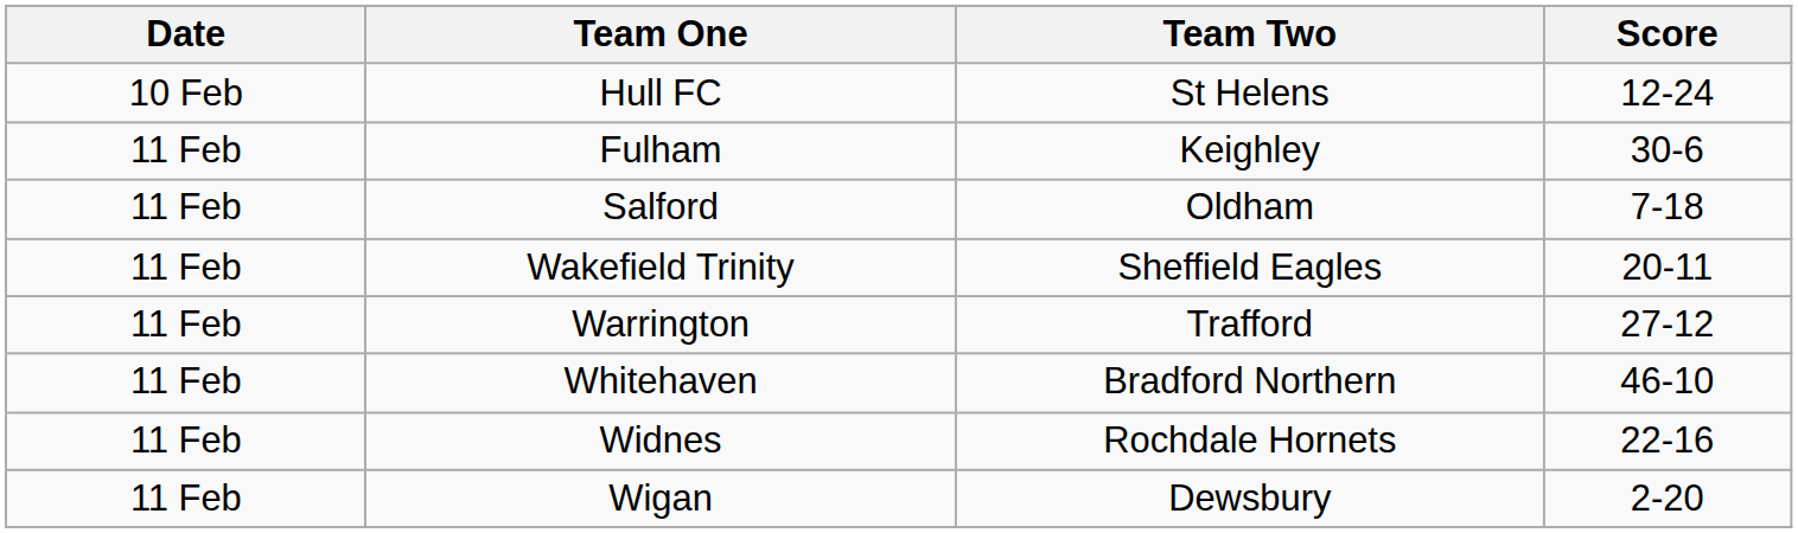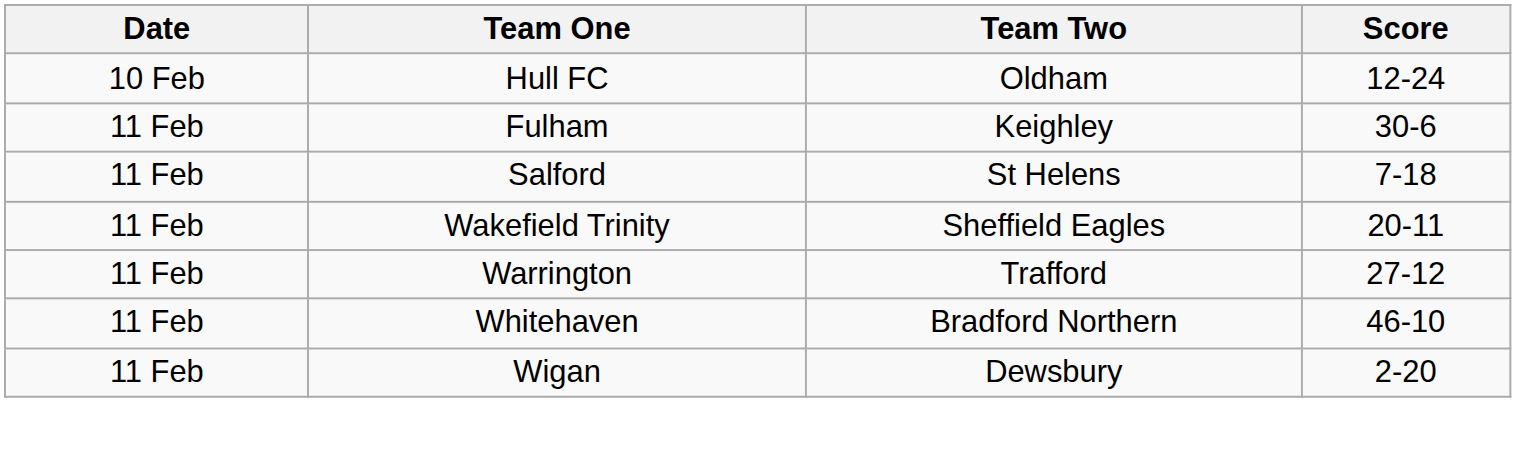Hull FC | Team Two: St Helens -> Oldham
Salford | Team Two: Oldham -> St Helens
- row: 11 Feb | Widnes | Rochdale Hornets | 22-16
